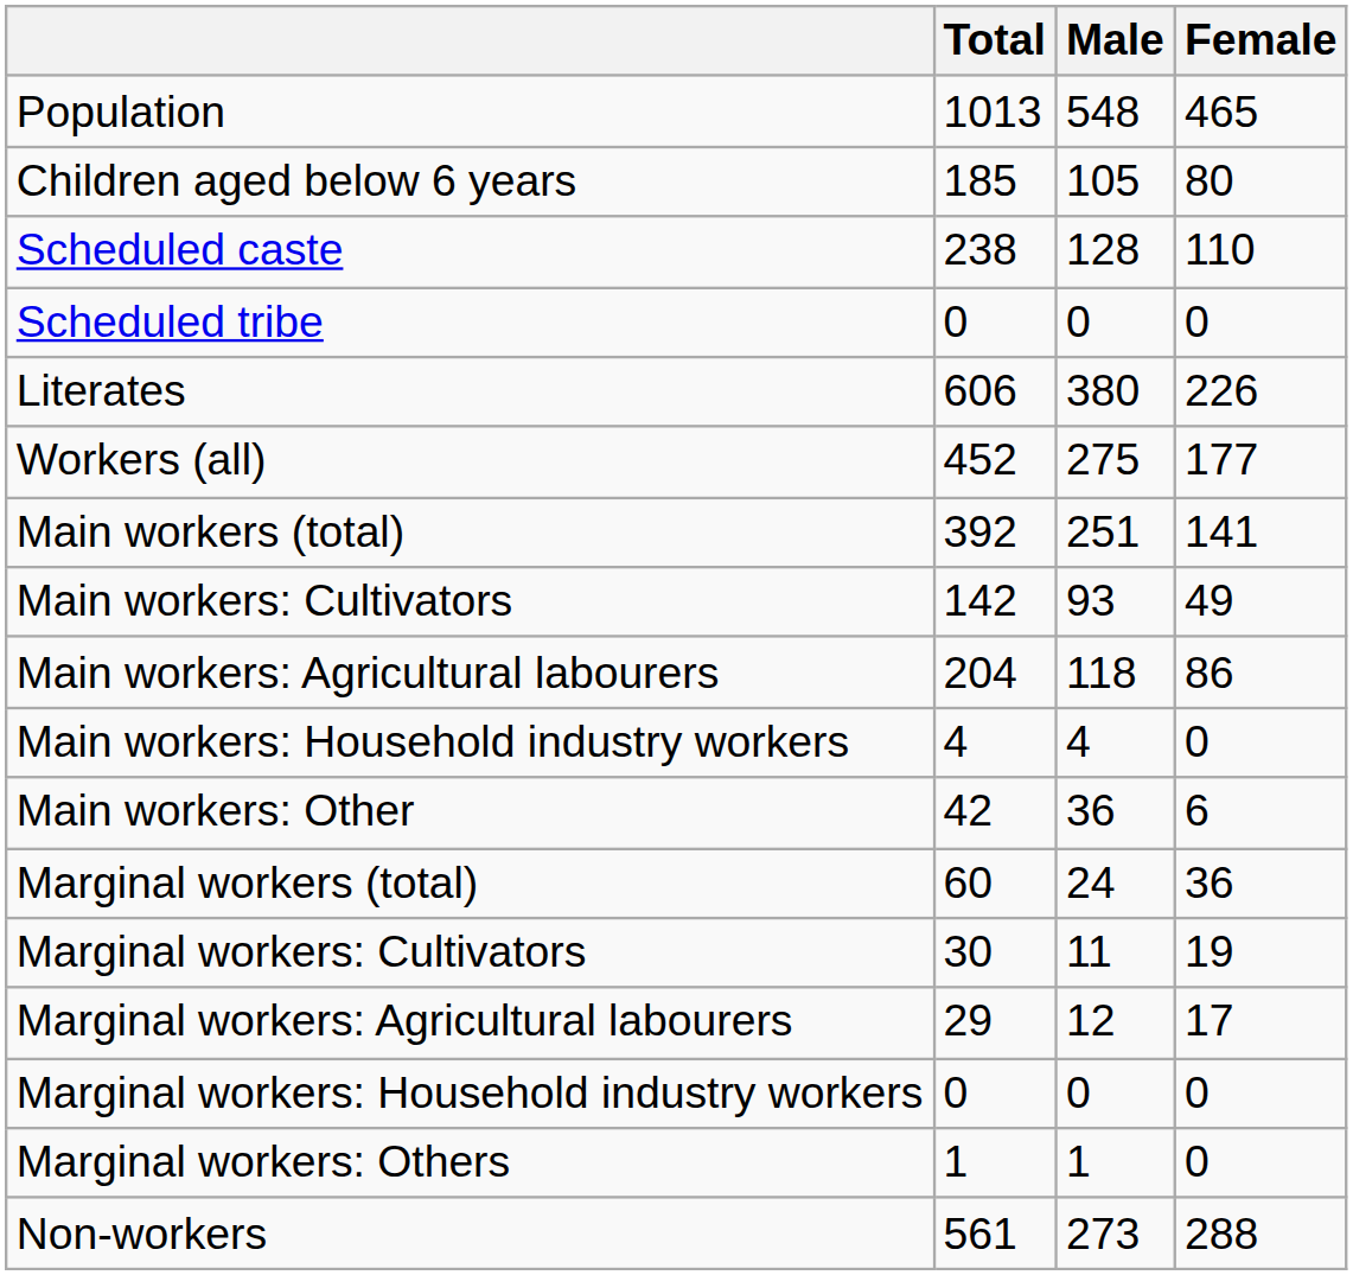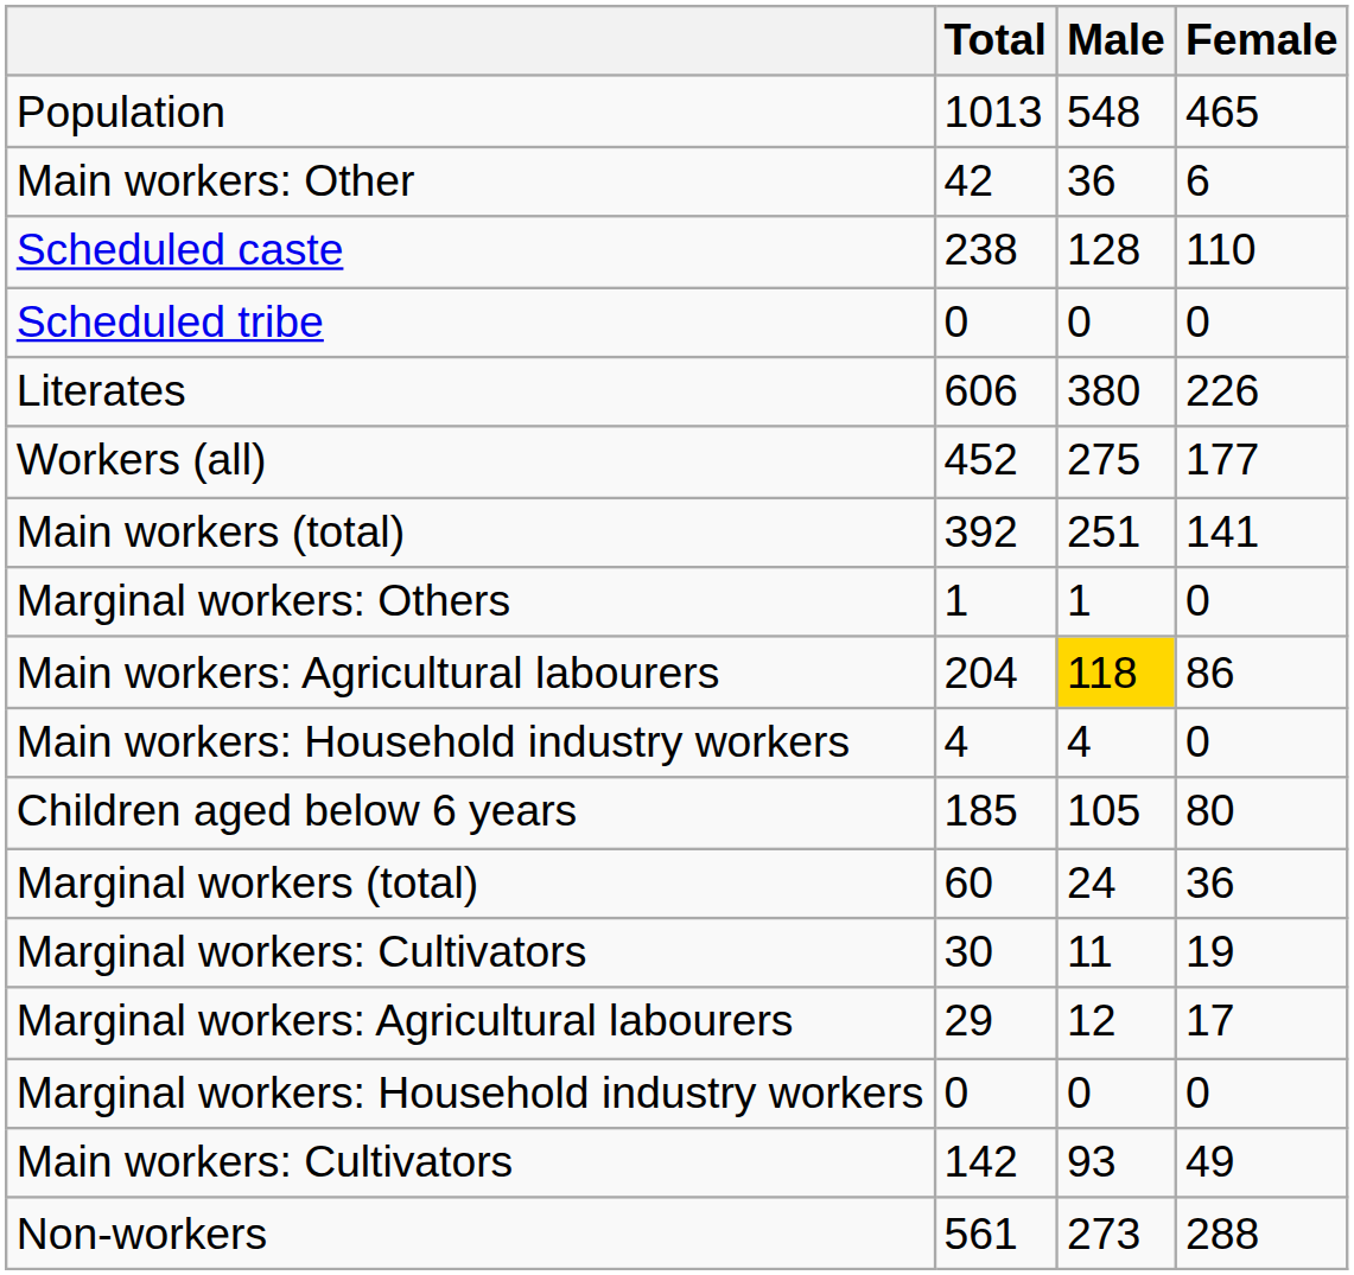rows swapped: Children aged below 6 years <-> Main workers: Other
rows swapped: Main workers: Cultivators <-> Marginal workers: Others
Main workers: Agricultural labourers | Male: no background -> gold background
